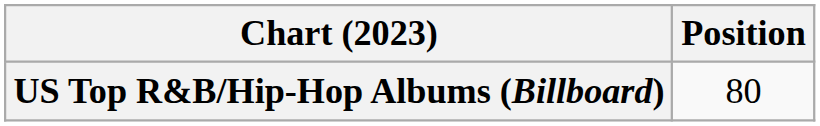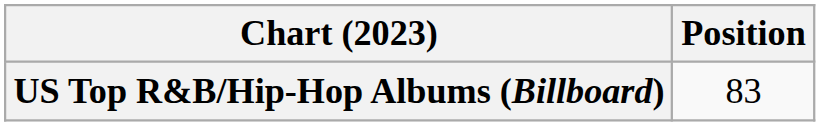US Top R&B/Hip-Hop Albums (Billboard) | Position: 80 -> 83
